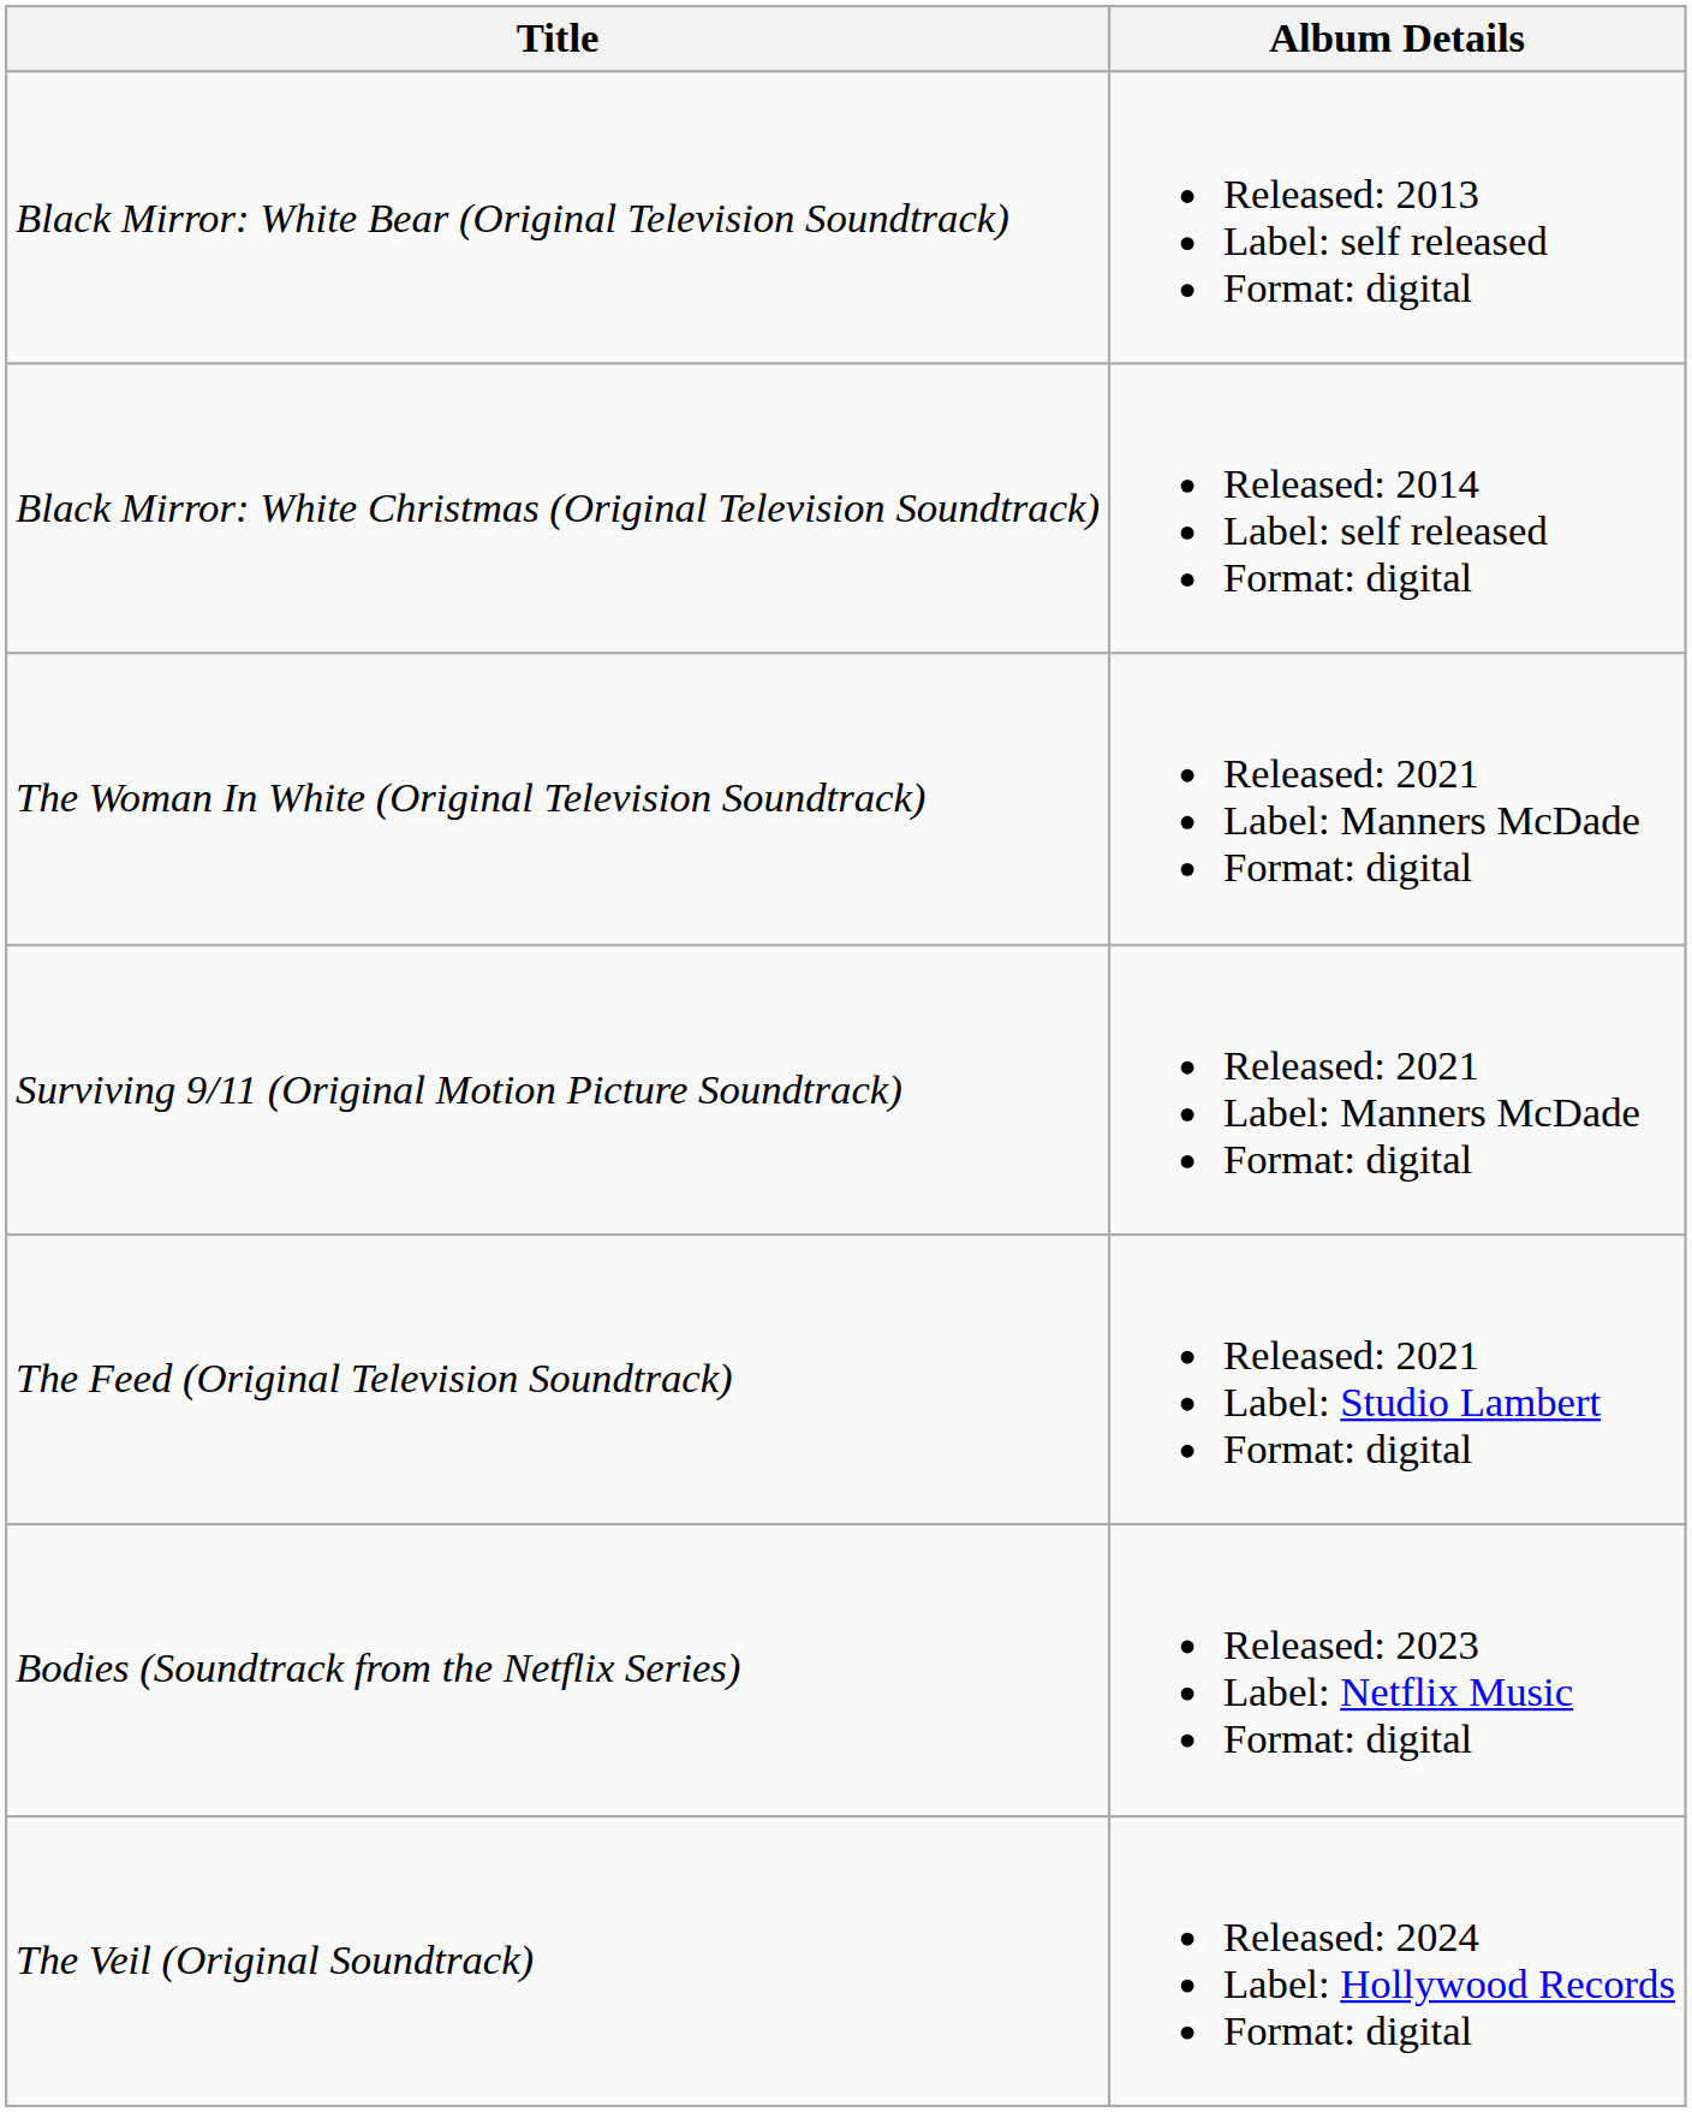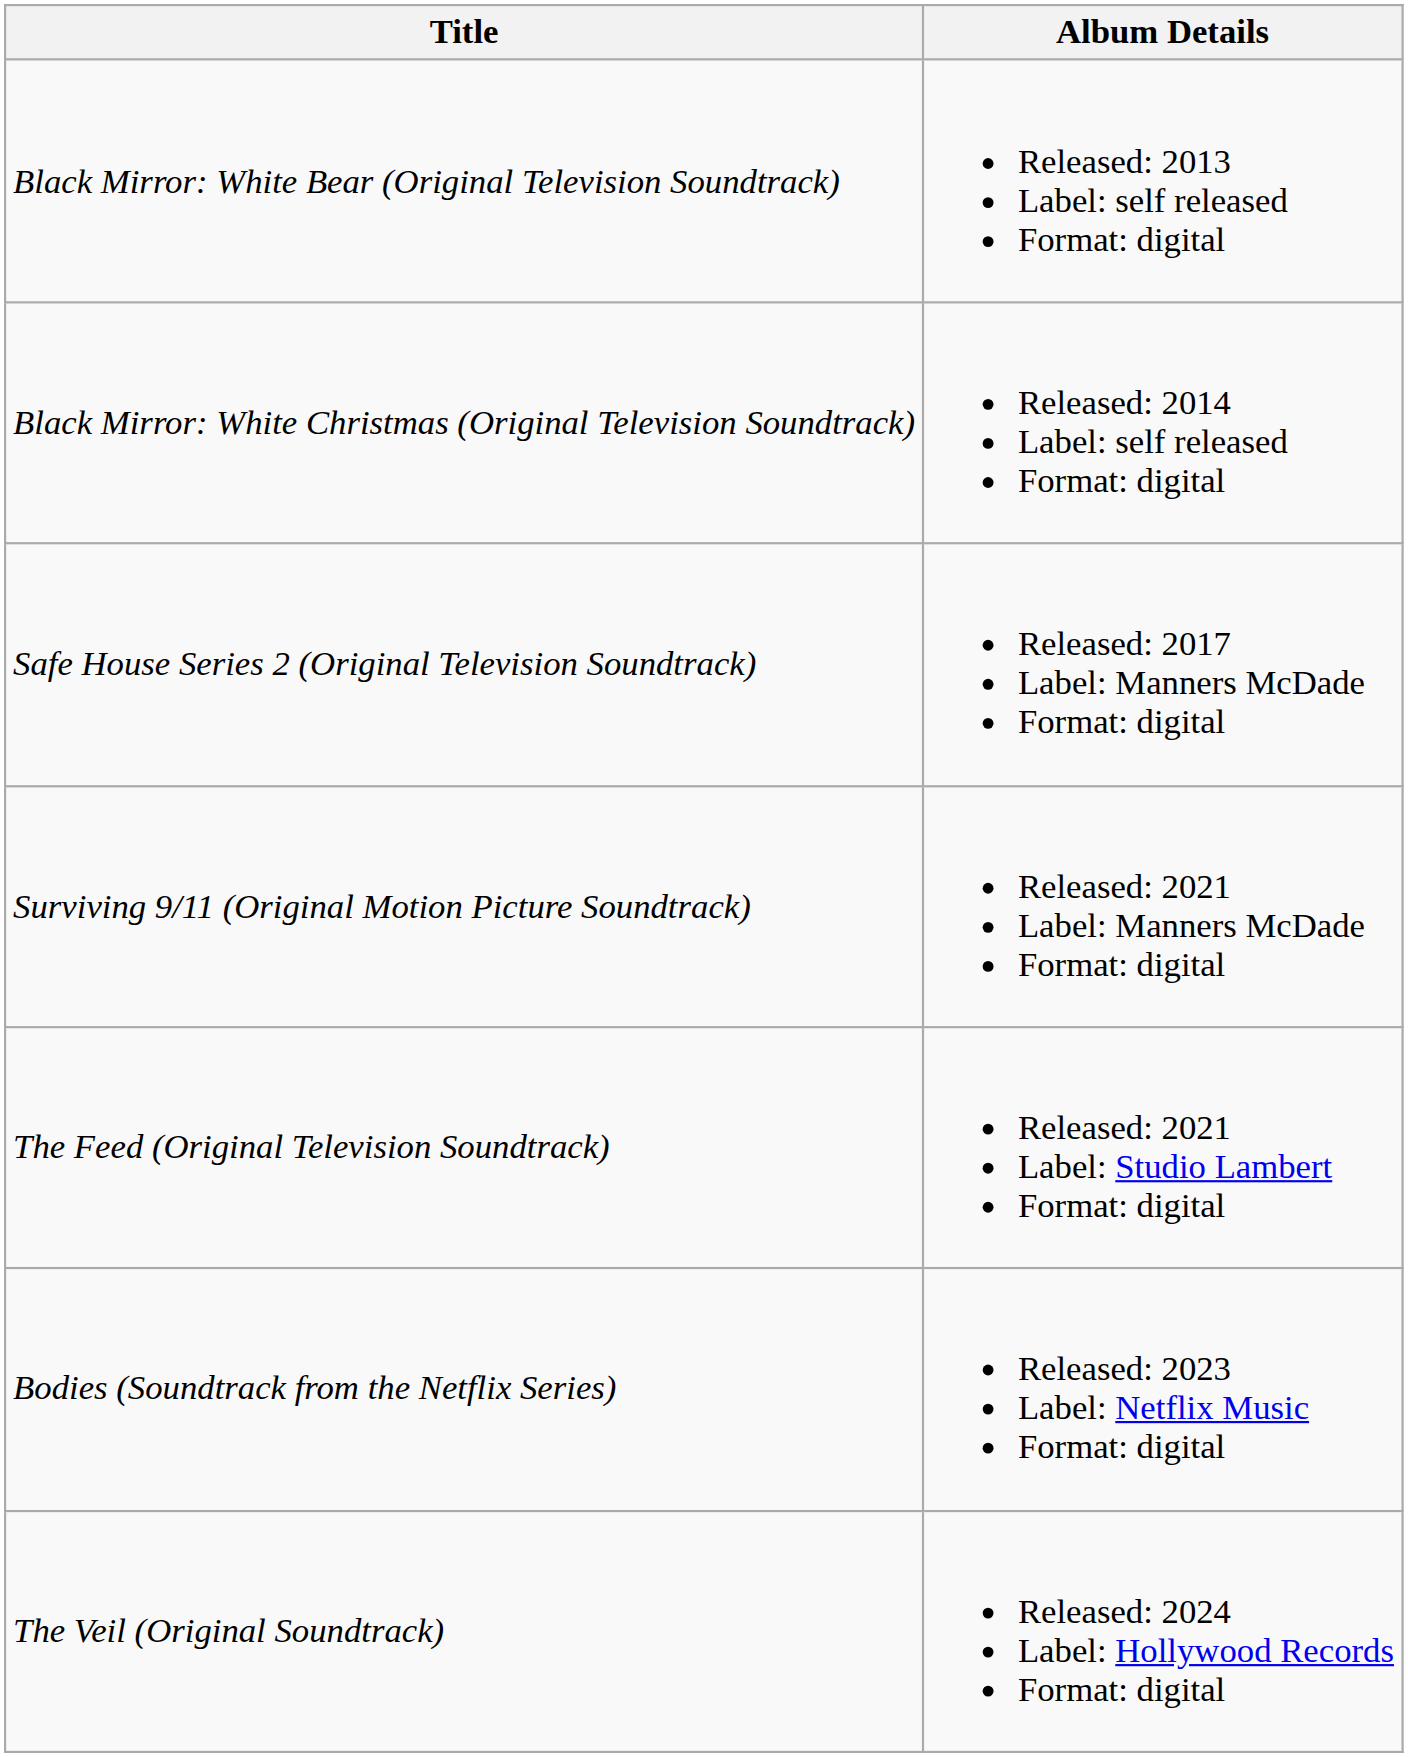+ row: Safe House Series 2 (Original Television Soundtrack) | Released: 2017 Label: Manners McDade Format: digital
- row: The Woman In White (Original Television Soundtrack) | Released: 2021 Label: Manners McDade Format: digital
